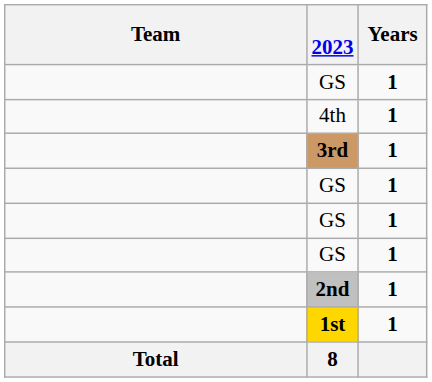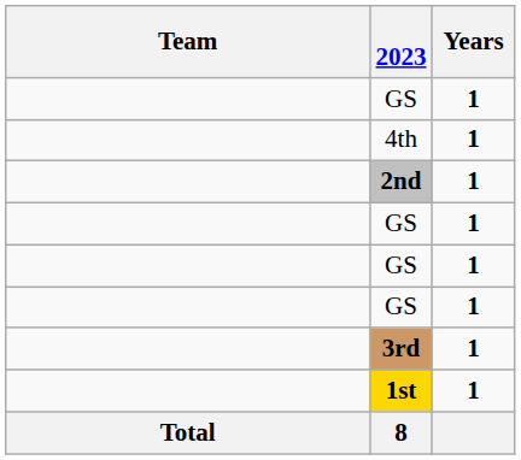rows swapped: 2nd <-> 3rd
